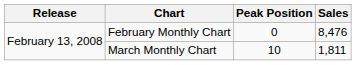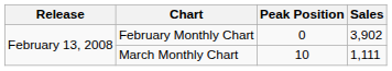February Monthly Chart | Sales: 8,476 -> 3,902
March Monthly Chart | Sales: 1,811 -> 1,111
